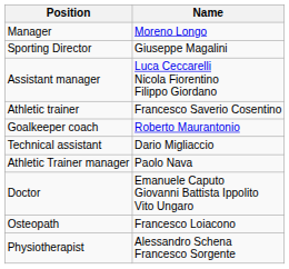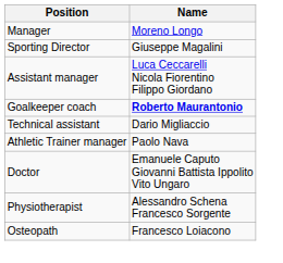- row: Athletic trainer | Francesco Saverio Cosentino
Goalkeeper coach | Name: normal -> bold
rows swapped: Physiotherapist <-> Osteopath
